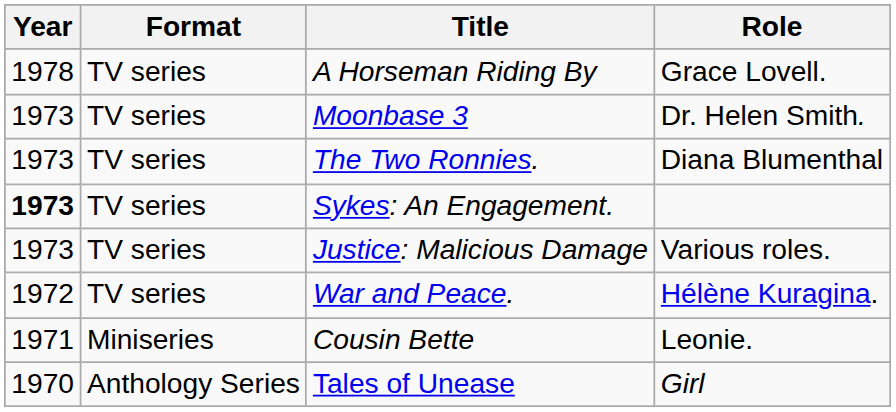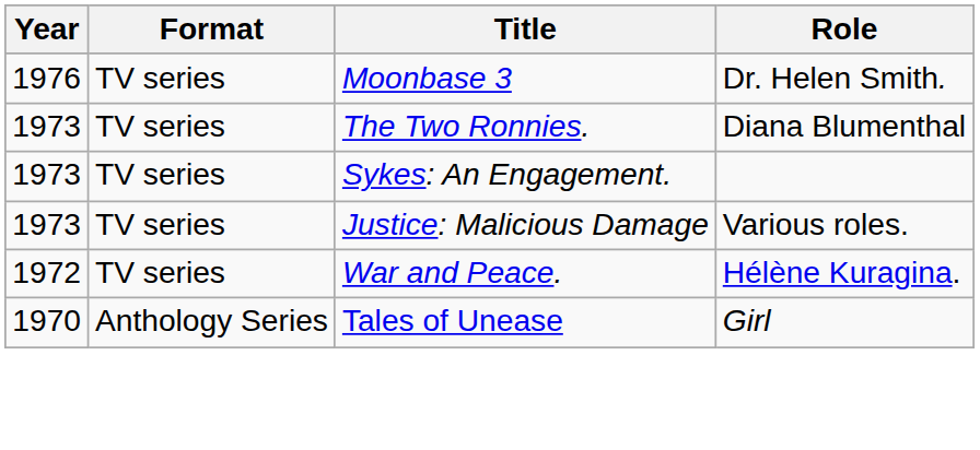- row: 1978 | TV series | A Horseman Riding By | Grace Lovell.
Moonbase 3 | Year: 1973 -> 1976
Sykes: An Engagement. | Year: bold -> normal
- row: 1971 | Miniseries | Cousin Bette | Leonie.
